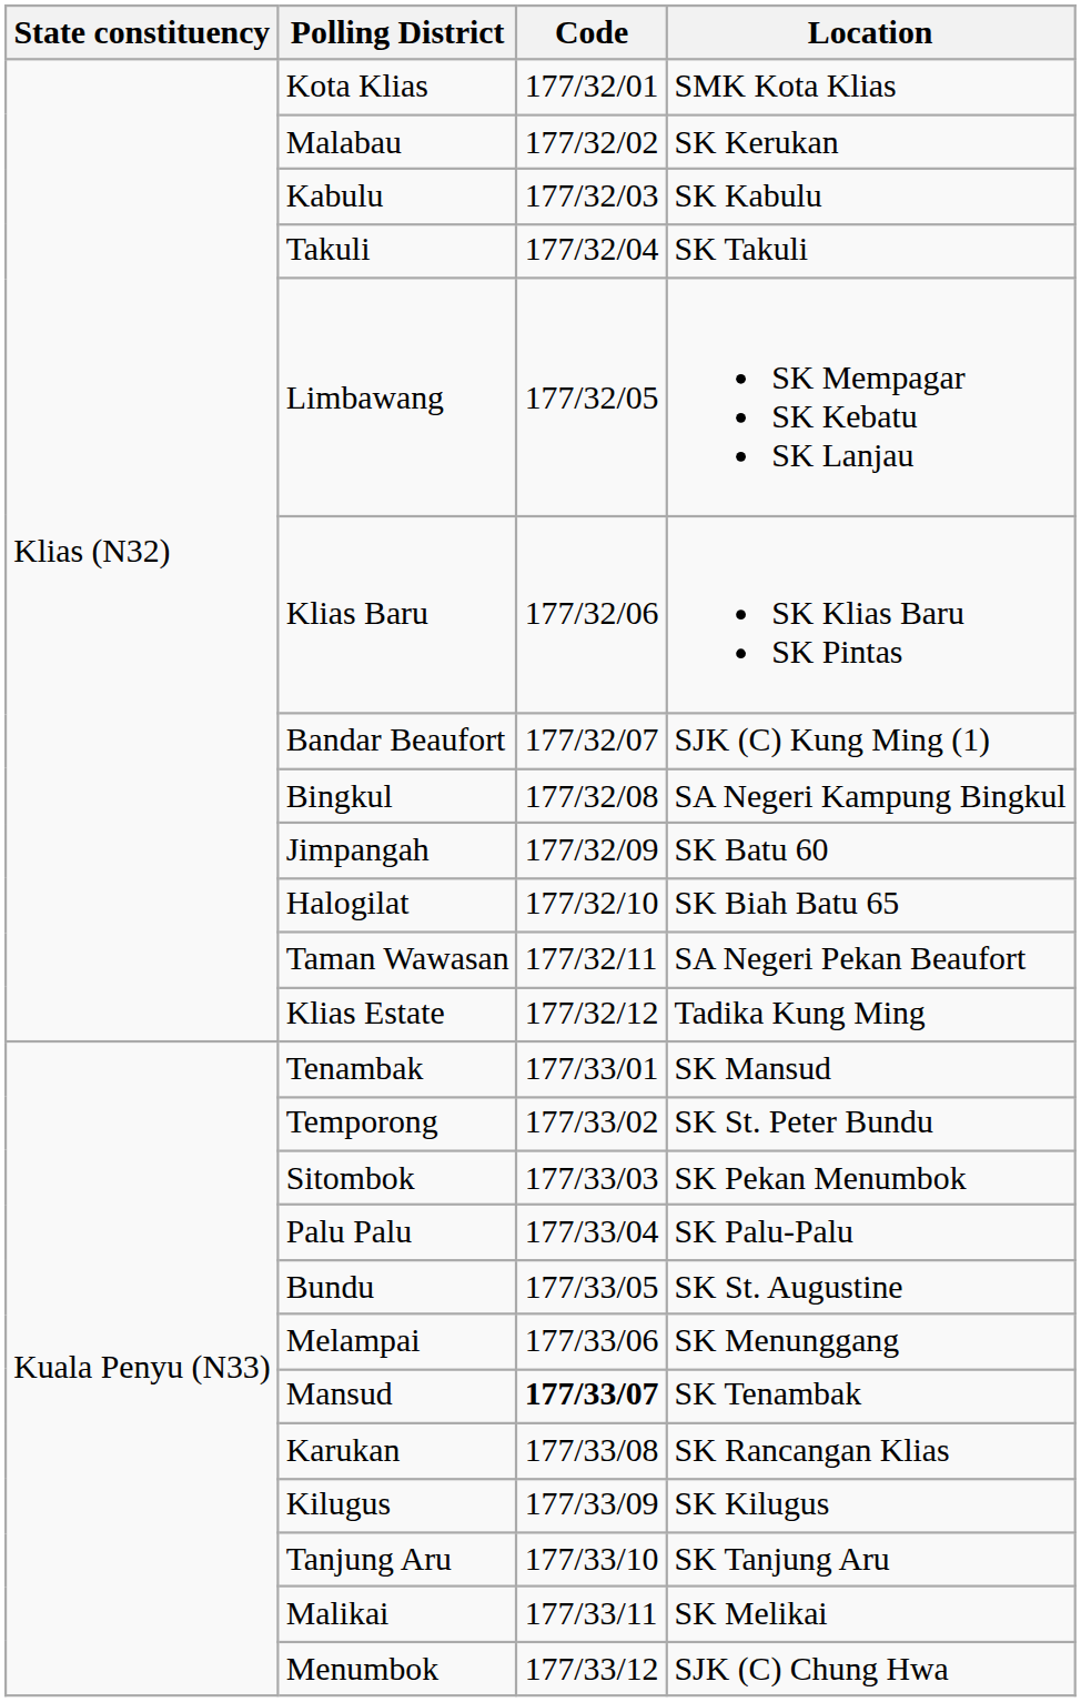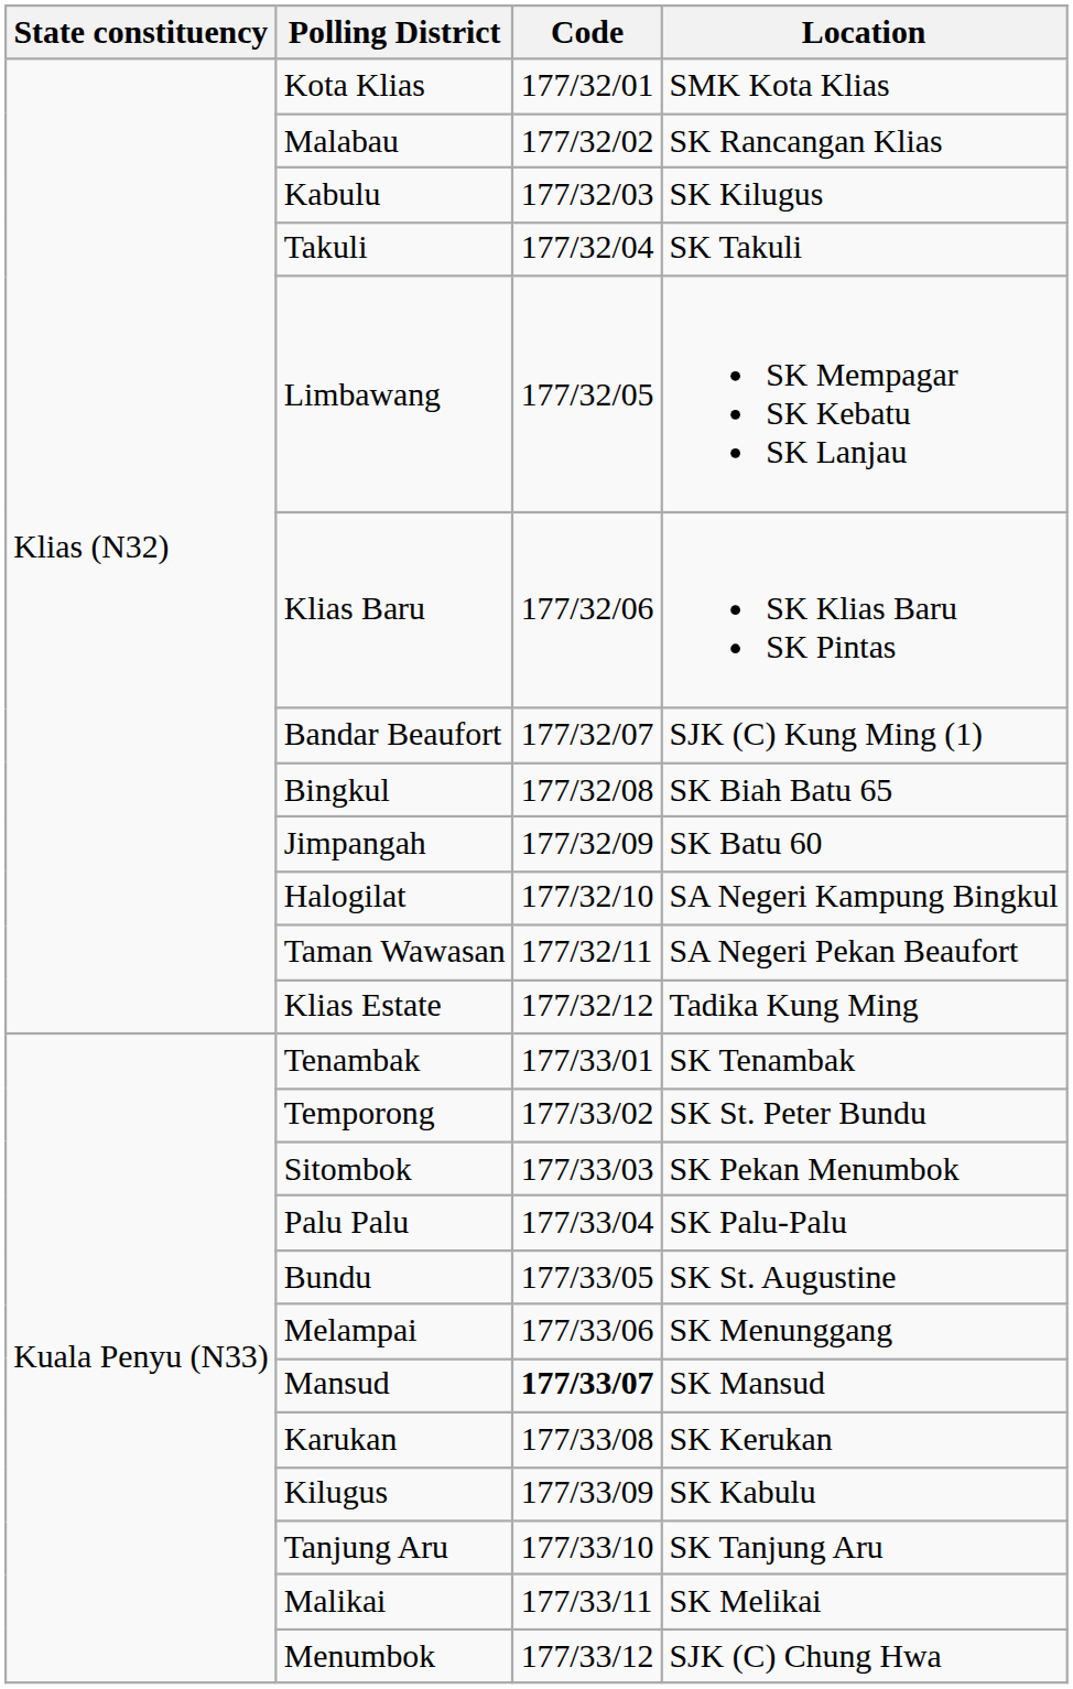Malabau | Location: SK Kerukan -> SK Rancangan Klias
Kabulu | Location: SK Kabulu -> SK Kilugus
Bingkul | Location: SA Negeri Kampung Bingkul -> SK Biah Batu 65
Halogilat | Location: SK Biah Batu 65 -> SA Negeri Kampung Bingkul
Tenambak | Location: SK Mansud -> SK Tenambak
Mansud | Location: SK Tenambak -> SK Mansud
Karukan | Location: SK Rancangan Klias -> SK Kerukan
Kilugus | Location: SK Kilugus -> SK Kabulu
